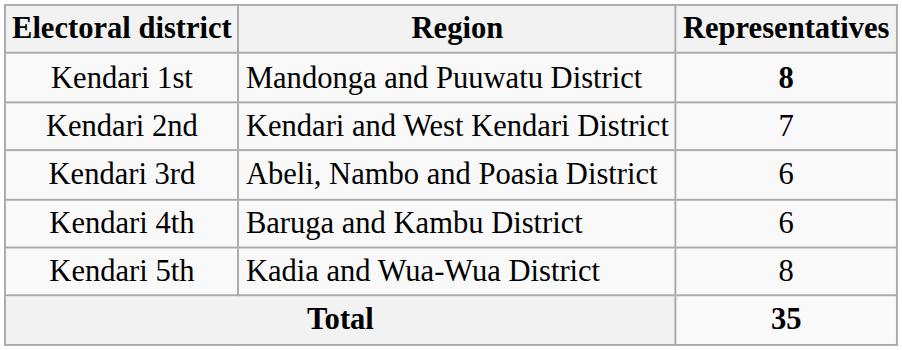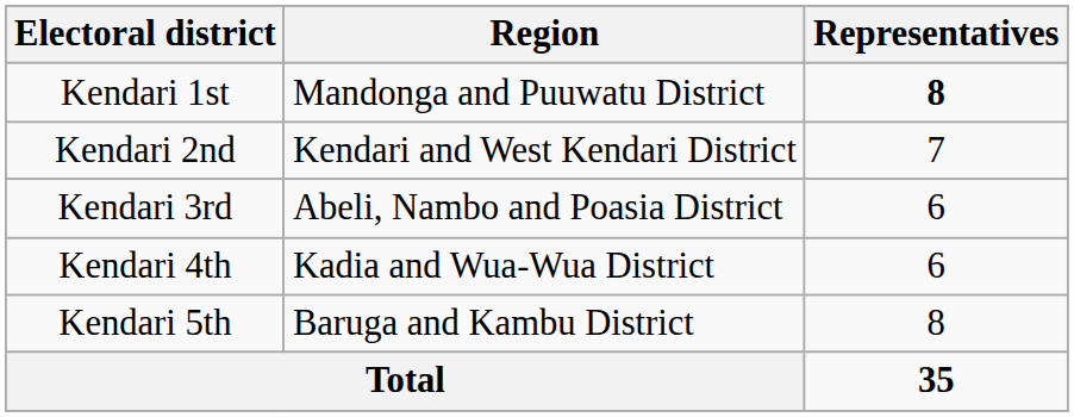Kendari 4th | Region: Baruga and Kambu District -> Kadia and Wua-Wua District
Kendari 5th | Region: Kadia and Wua-Wua District -> Baruga and Kambu District
